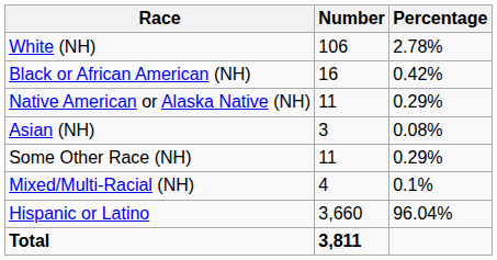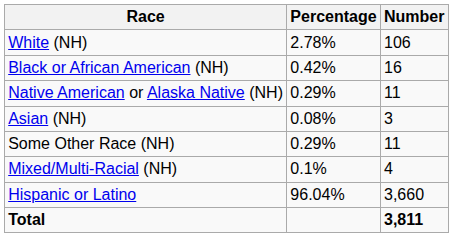columns swapped: Number <-> Percentage
